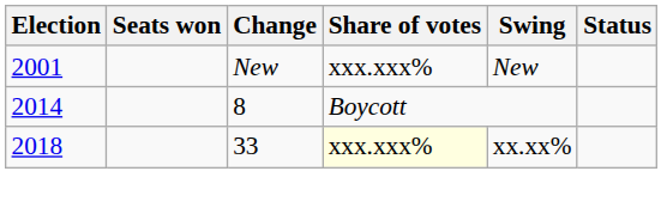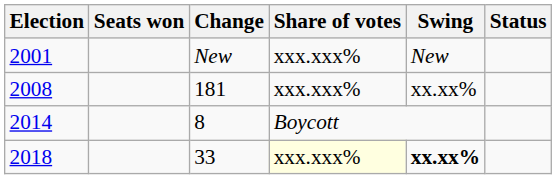+ row: 2008 | 181 | xxx.xxx% | xx.xx%
2018 | Swing: normal -> bold
